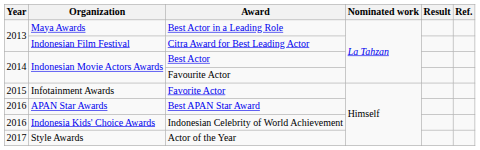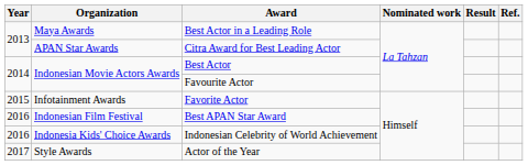Citra Award for Best Leading Actor | Organization: Indonesian Film Festival -> APAN Star Awards
Best APAN Star Award | Organization: APAN Star Awards -> Indonesian Film Festival
